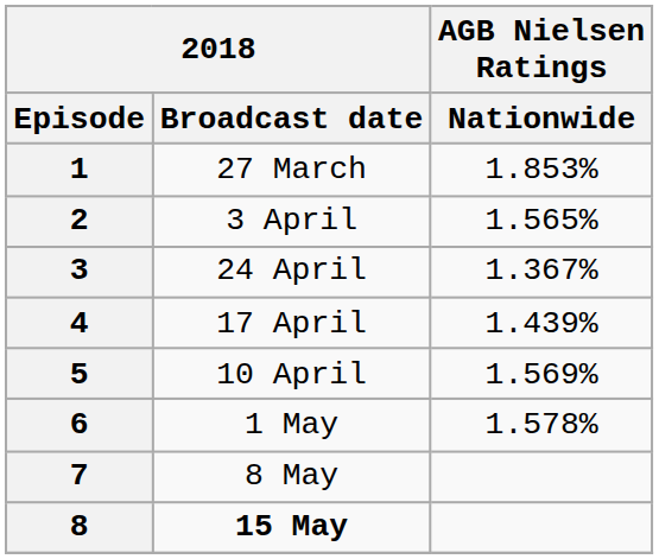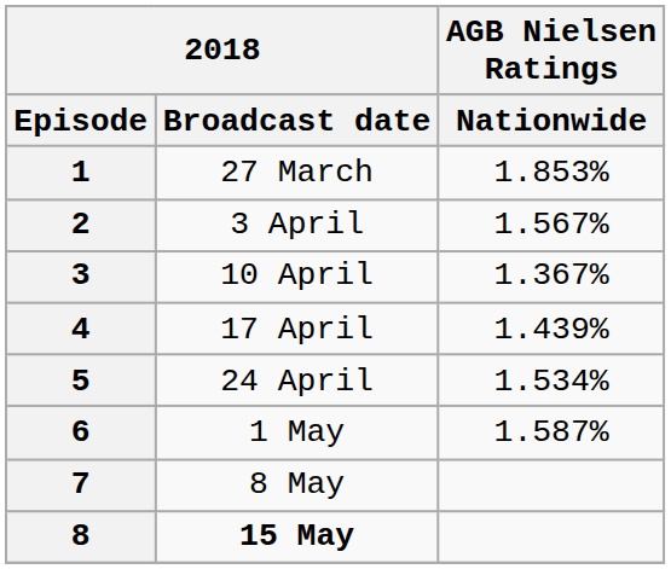2 | AGB Nielsen Ratings / Nationwide: 1.565% -> 1.567%
3 | 2018 / Broadcast date: 24 April -> 10 April
5 | 2018 / Broadcast date: 10 April -> 24 April
5 | AGB Nielsen Ratings / Nationwide: 1.569% -> 1.534%
6 | AGB Nielsen Ratings / Nationwide: 1.578% -> 1.587%
